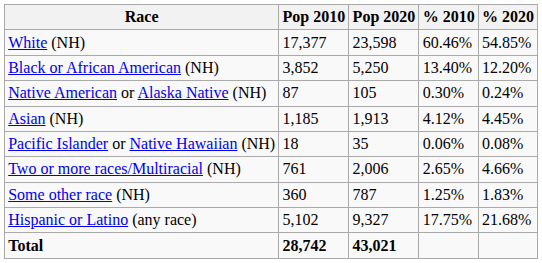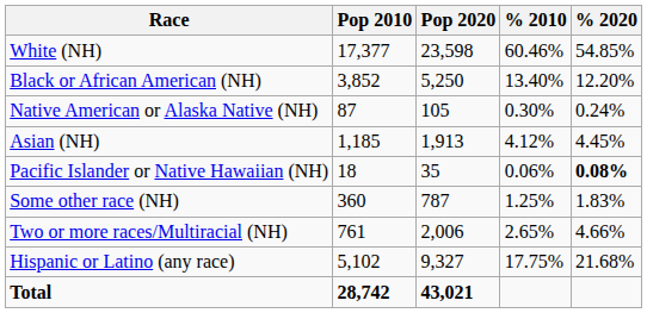Pacific Islander or Native Hawaiian (NH) | % 2020: normal -> bold
rows swapped: Some other race (NH) <-> Two or more races/Multiracial (NH)
